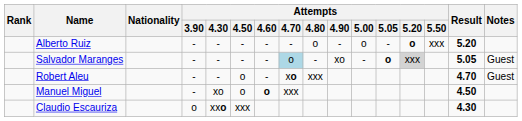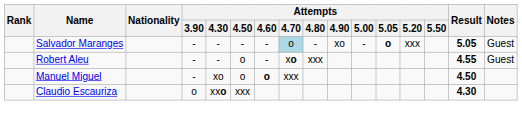- row: Alberto Ruiz | - | - | - | - | - | o | - | o | - | o | xxx | 5.20
Salvador Maranges | Attempts / 5.20: lightgrey background -> no background
Robert Aleu | Result: 4.70 -> 4.55
